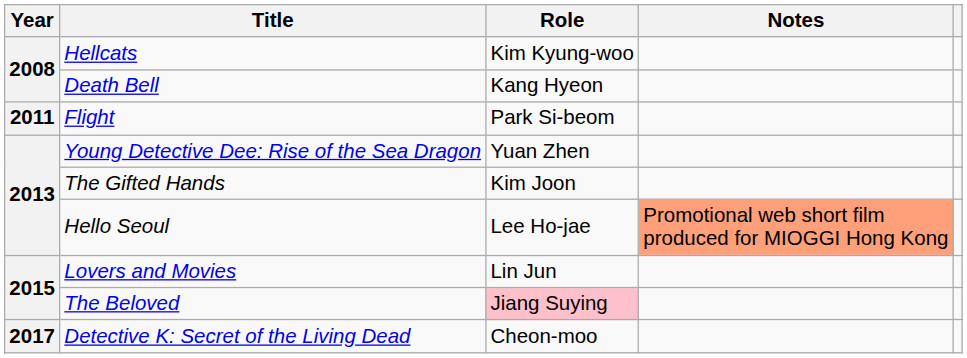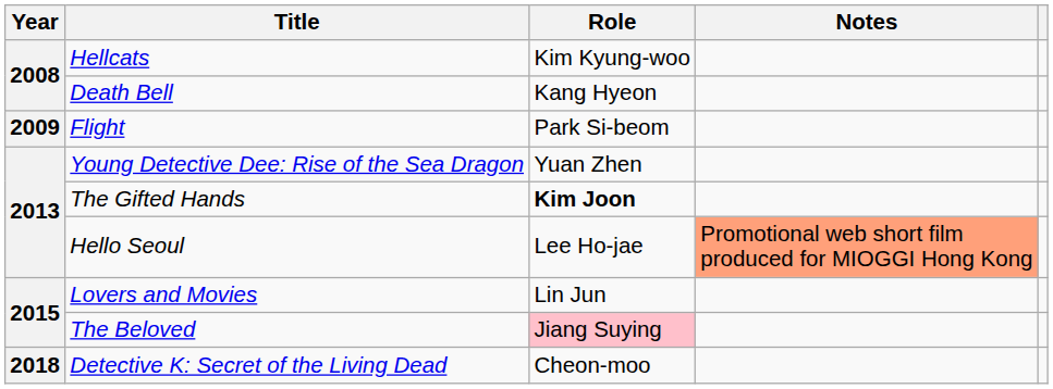Flight | Year: 2011 -> 2009
The Gifted Hands | Role: normal -> bold
Detective K: Secret of the Living Dead | Year: 2017 -> 2018
